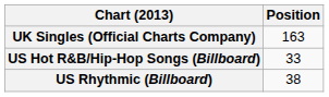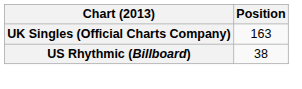- row: US Hot R&B/Hip-Hop Songs (Billboard) | 33
